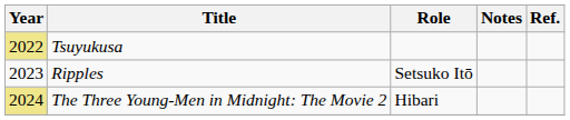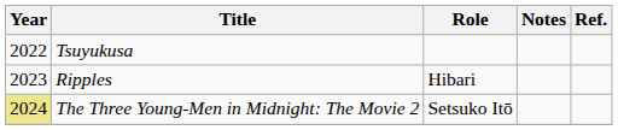Tsuyukusa | Year: khaki background -> no background
Ripples | Role: Setsuko Itō -> Hibari
The Three Young-Men in Midnight: The Movie 2 | Role: Hibari -> Setsuko Itō
